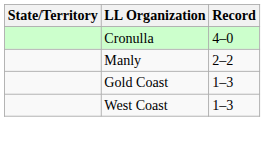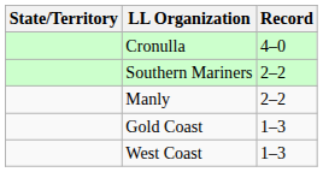+ row: Southern Mariners | 2–2
